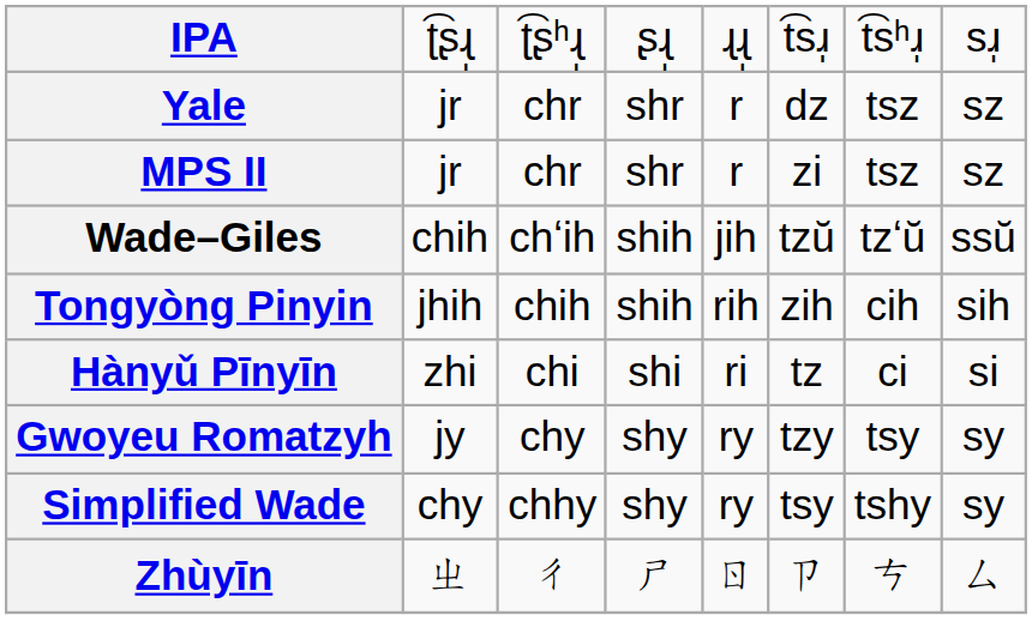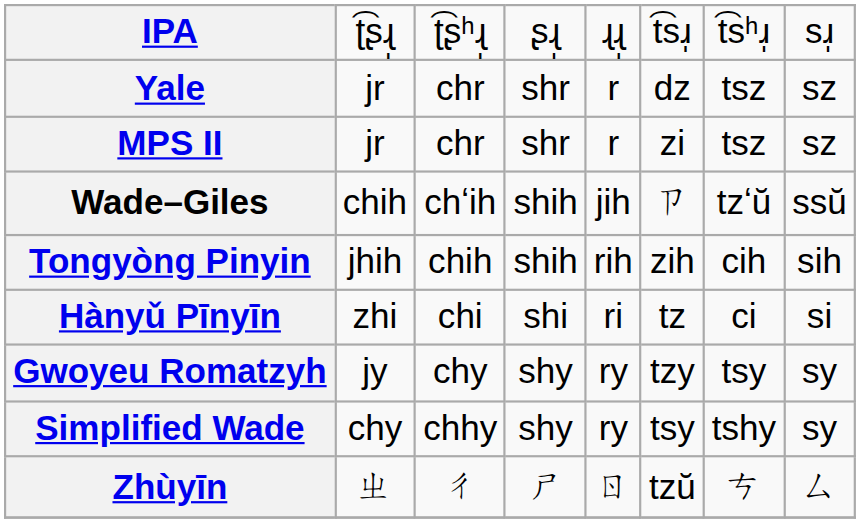Wade–Giles | column 7: tzŭ -> ㄗ
Zhùyīn | column 7: ㄗ -> tzŭ
